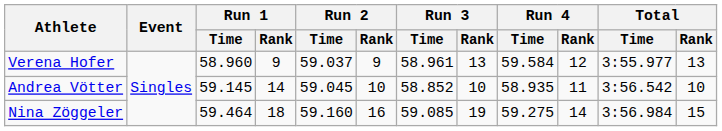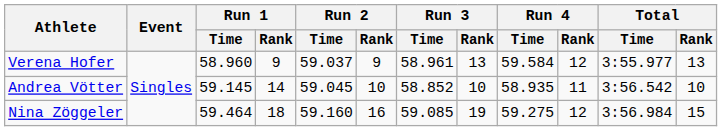Nina Zöggeler | Run 4 / Rank: 14 -> 12
